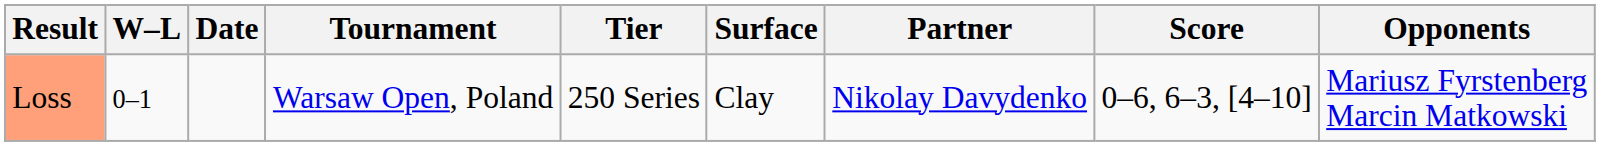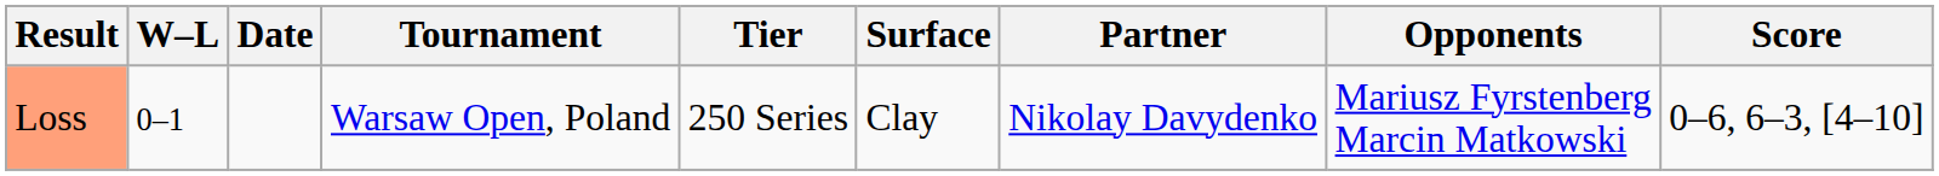columns swapped: Opponents <-> Score
